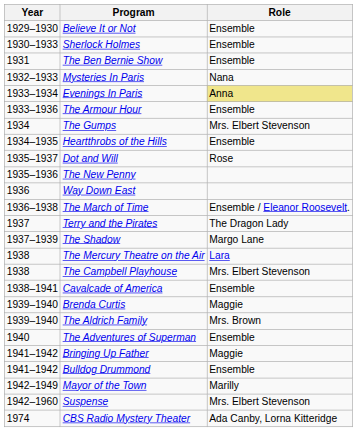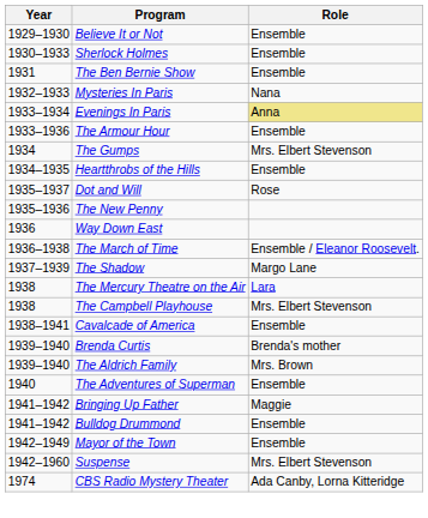- row: 1937 | Terry and the Pirates | The Dragon Lady
Brenda Curtis | Role: Maggie -> Brenda's mother
Mayor of the Town | Role: Marilly -> Ensemble
